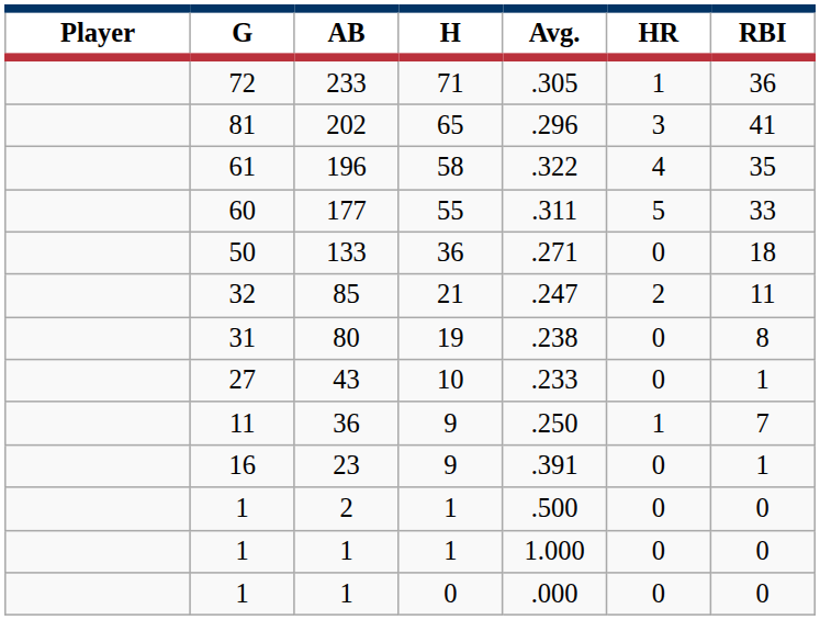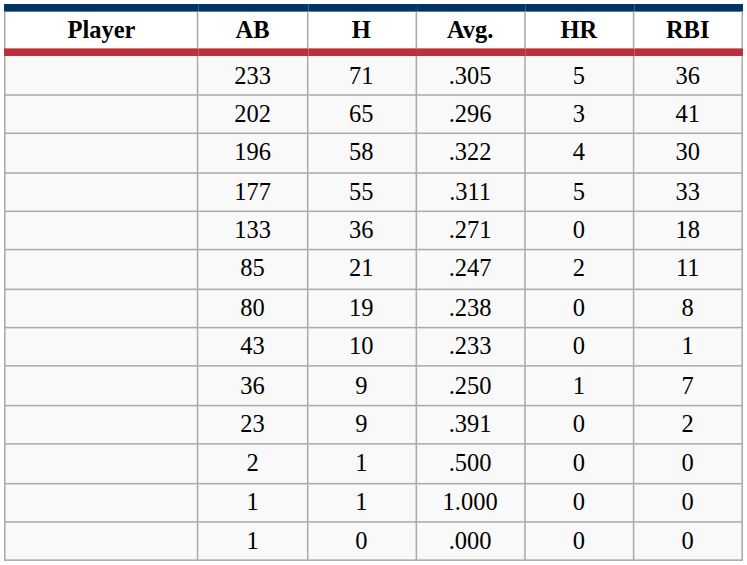- column: G | 72 | 81 | 61 | 60 | 50 | 32 | 31 | 27 | 11 | 16 | 1 | 1 | 1
233 | HR: 1 -> 5
196 | RBI: 35 -> 30
23 | RBI: 1 -> 2
